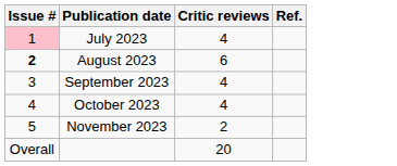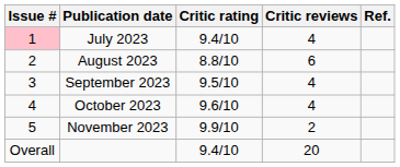+ column: Critic rating | 9.4/10 | 8.8/10 | 9.5/10 | 9.6/10 | 9.9/10 | 9.4/10
August 2023 | Issue #: bold -> normal
